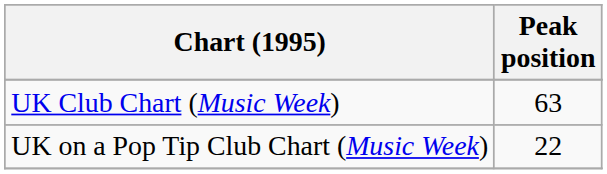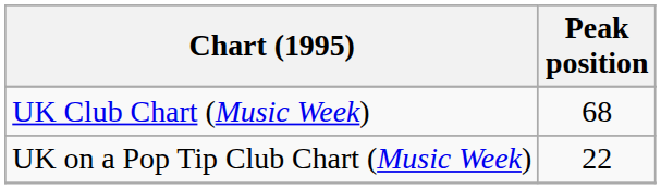UK Club Chart (Music Week) | Peak position: 63 -> 68
